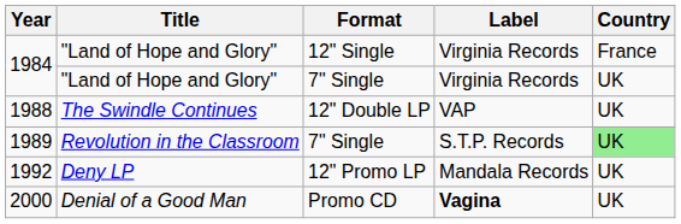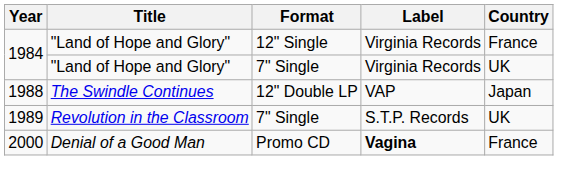1988 | Country: UK -> Japan
1989 | Country: lightgreen background -> no background
- row: 1992 | Deny LP | 12" Promo LP | Mandala Records | UK
2000 | Country: UK -> France
